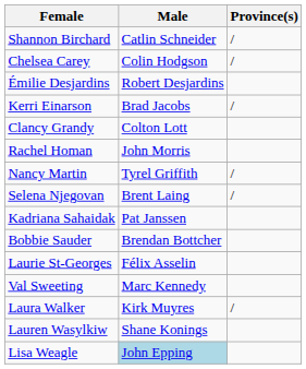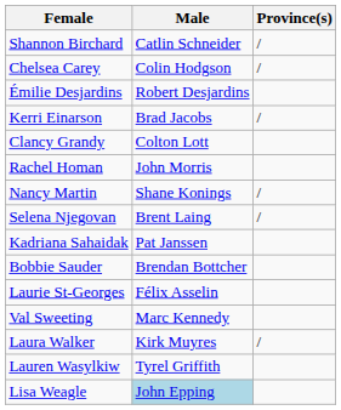Nancy Martin | Male: Tyrel Griffith -> Shane Konings
Lauren Wasylkiw | Male: Shane Konings -> Tyrel Griffith
